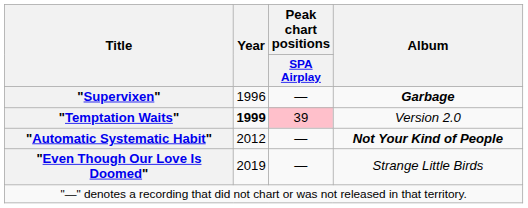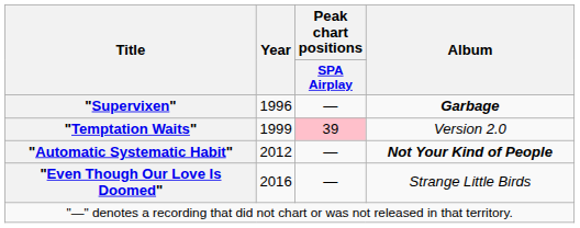"Temptation Waits" | Year: bold -> normal
"Even Though Our Love Is Doomed" | Year: 2019 -> 2016
